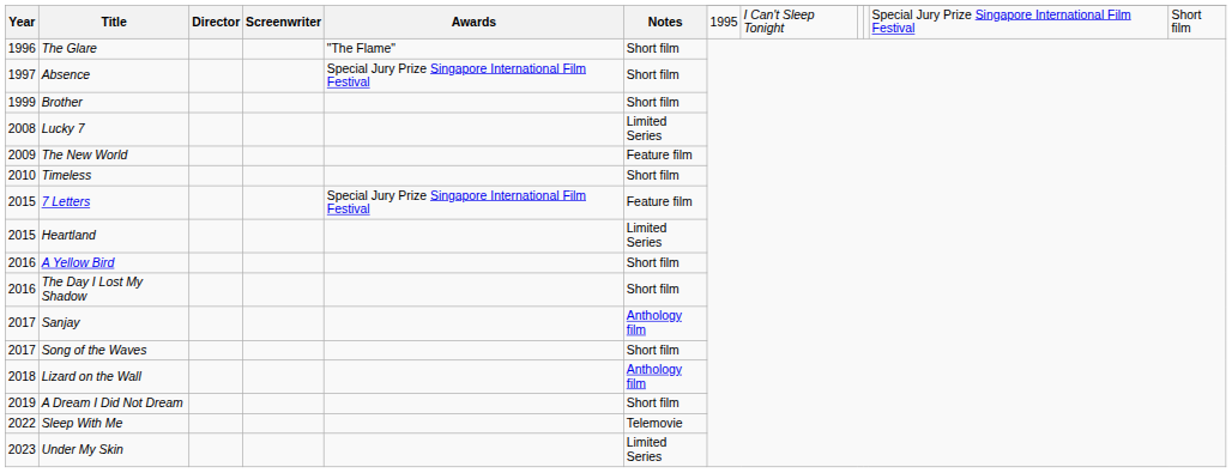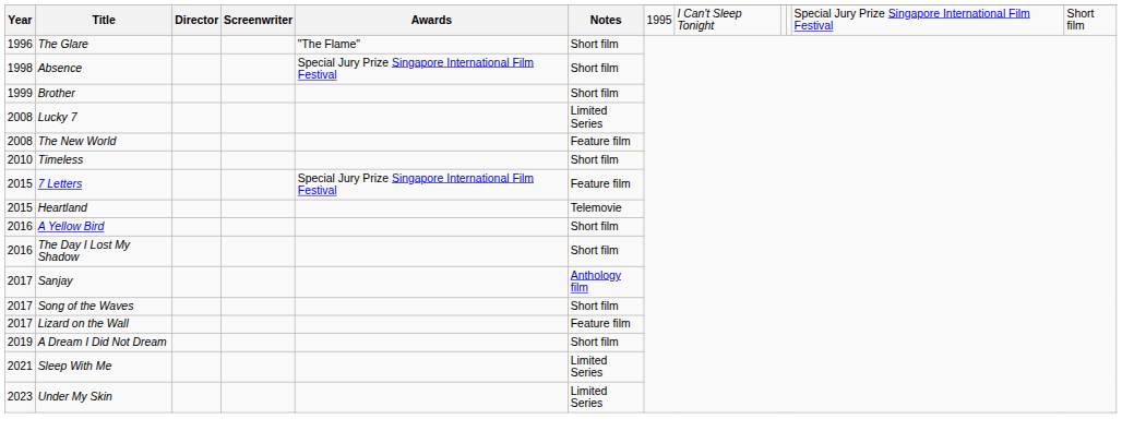Absence | Year: 1997 -> 1998
The New World | Year: 2009 -> 2008
Heartland | Notes: Limited Series -> Telemovie
Lizard on the Wall | Year: 2018 -> 2017
Lizard on the Wall | Notes: Anthology film -> Feature film
Sleep With Me | Year: 2022 -> 2021
Sleep With Me | Notes: Telemovie -> Limited Series
